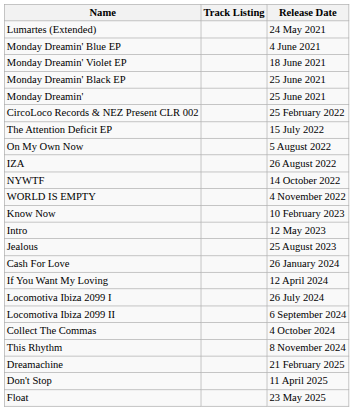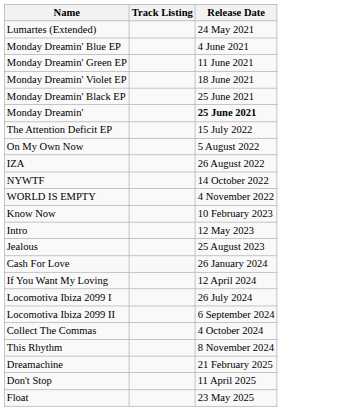+ row: Monday Dreamin' Green EP | 11 June 2021
Monday Dreamin' | Release Date: normal -> bold
- row: CircoLoco Records & NEZ Present CLR 002 | 25 February 2022
